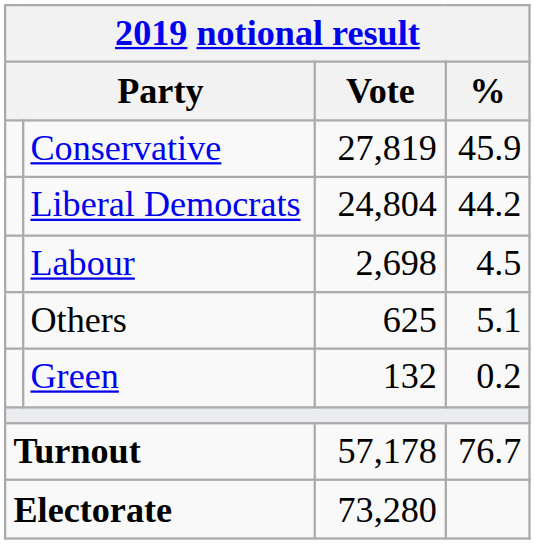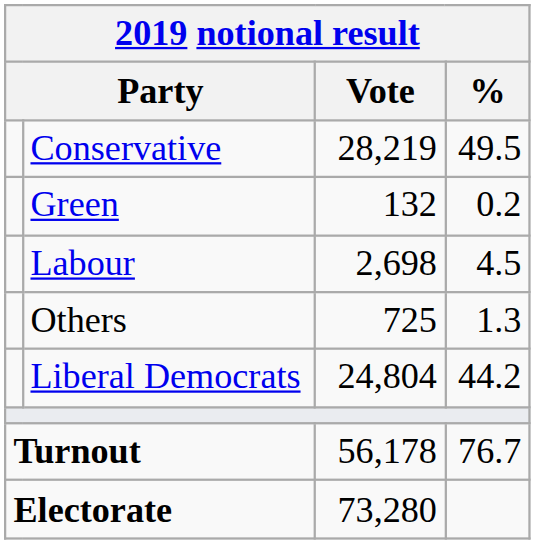Conservative | Vote: 27,819 -> 28,219
Conservative | %: 45.9 -> 49.5
rows swapped: Liberal Democrats <-> Green
Others | Vote: 625 -> 725
Others | %: 5.1 -> 1.3
Turnout | Vote: 57,178 -> 56,178
